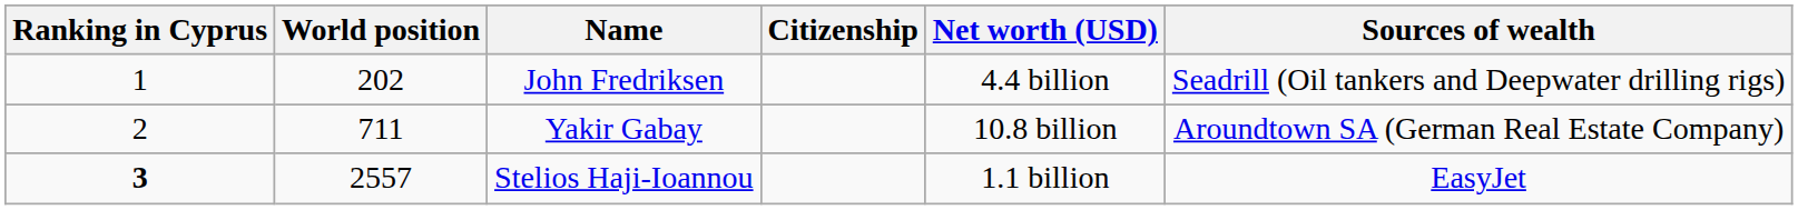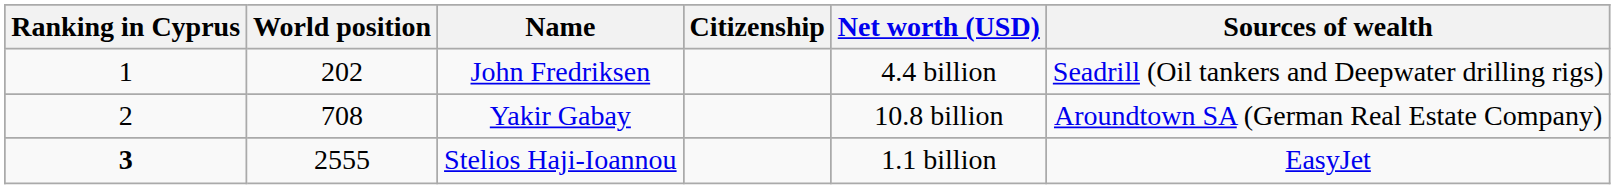Yakir Gabay | World position: 711 -> 708
Stelios Haji-Ioannou | World position: 2557 -> 2555
